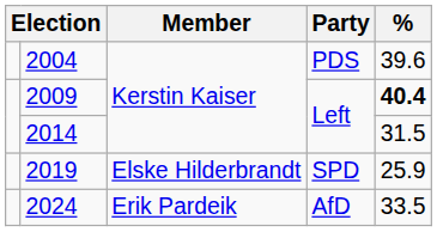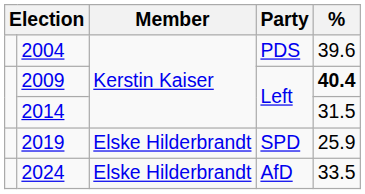2024 | Member: Erik Pardeik -> Elske Hilderbrandt
